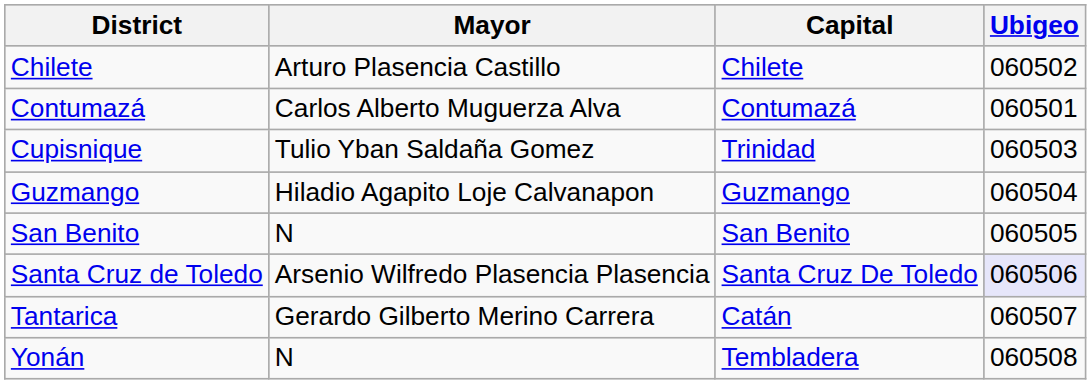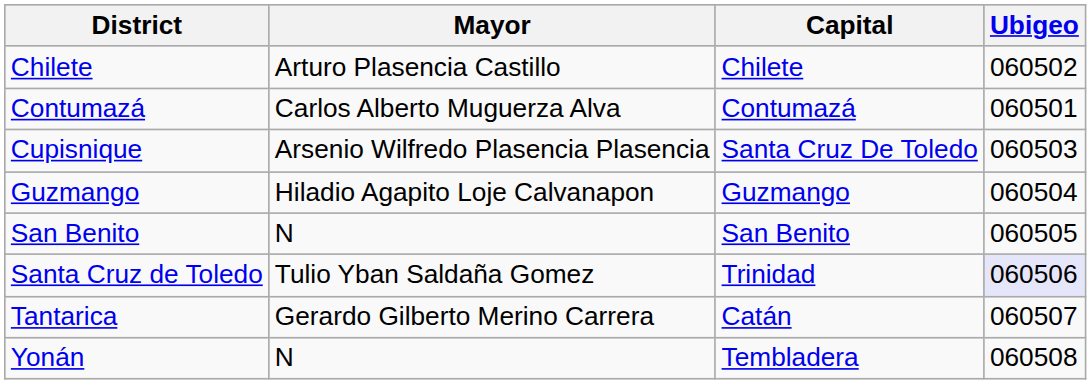Cupisnique | Mayor: Tulio Yban Saldaña Gomez -> Arsenio Wilfredo Plasencia Plasencia
Cupisnique | Capital: Trinidad -> Santa Cruz De Toledo
Santa Cruz de Toledo | Mayor: Arsenio Wilfredo Plasencia Plasencia -> Tulio Yban Saldaña Gomez
Santa Cruz de Toledo | Capital: Santa Cruz De Toledo -> Trinidad
